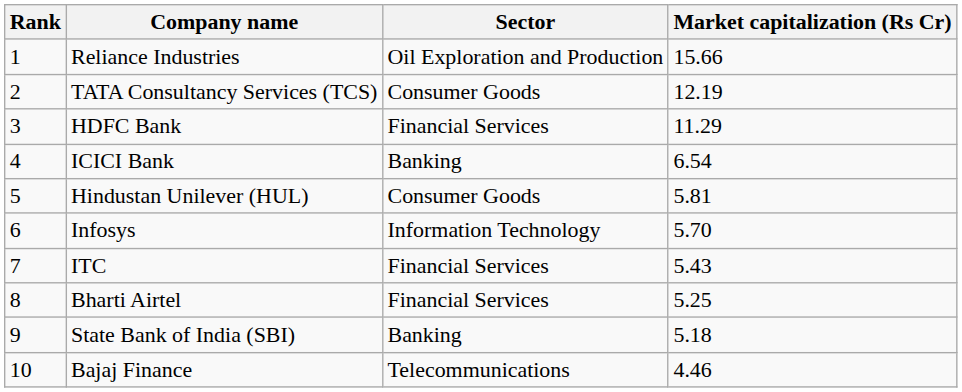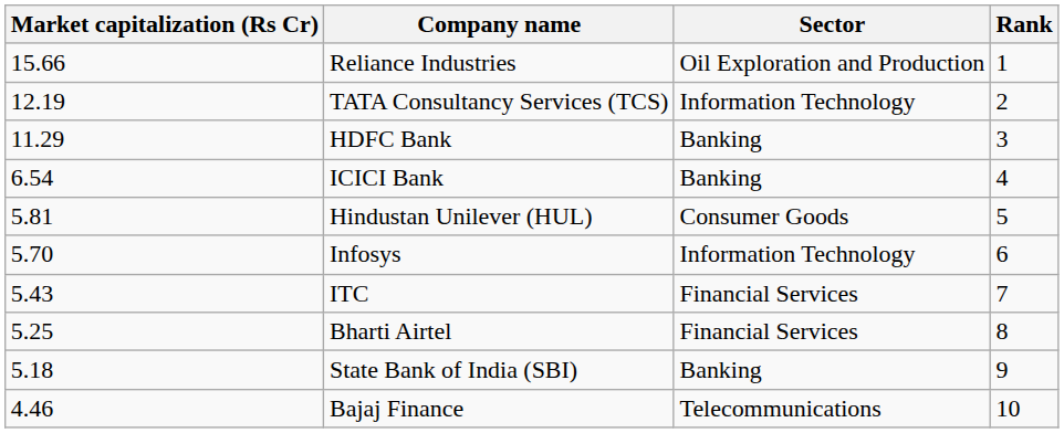columns swapped: Rank <-> Market capitalization (Rs Cr)
TATA Consultancy Services (TCS) | Sector: Consumer Goods -> Information Technology
HDFC Bank | Sector: Financial Services -> Banking
